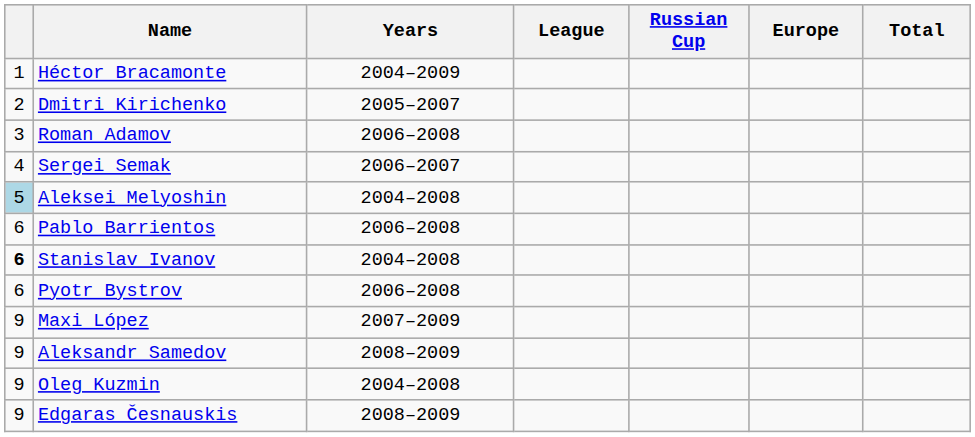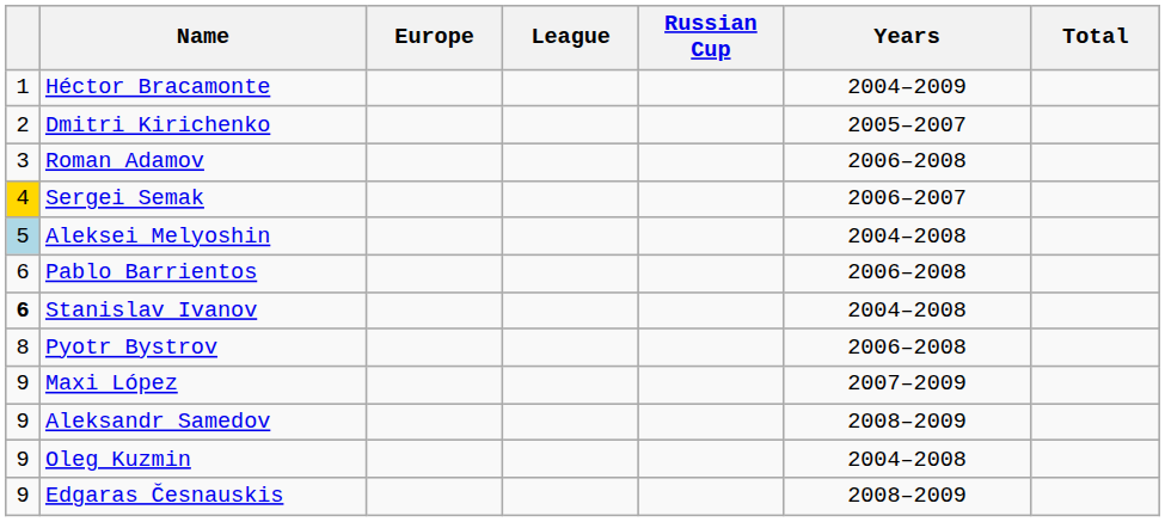columns swapped: Years <-> Europe
Sergei Semak | column 1: no background -> gold background
Pyotr Bystrov | column 1: 6 -> 8
